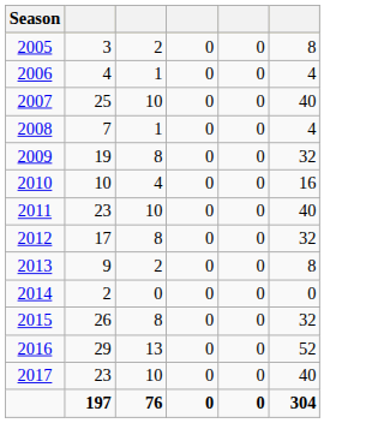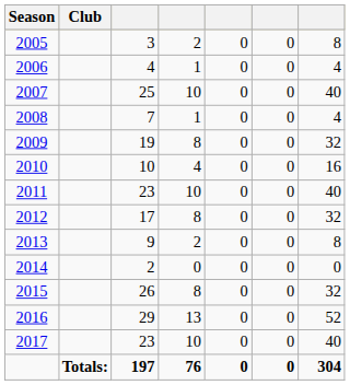+ column: Club | Totals:
